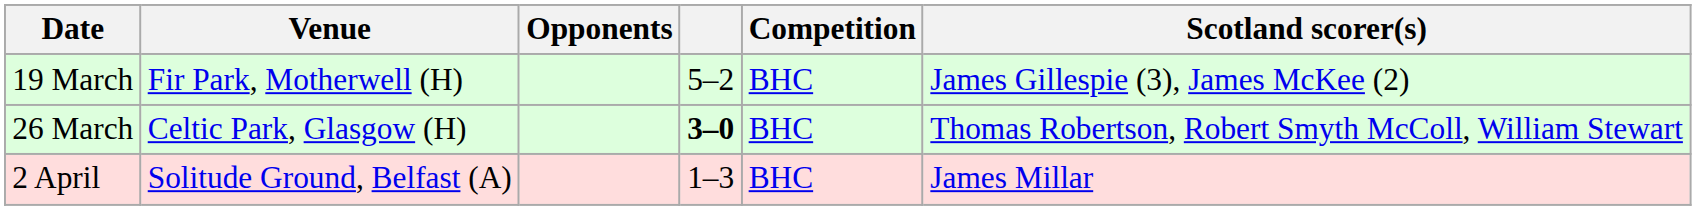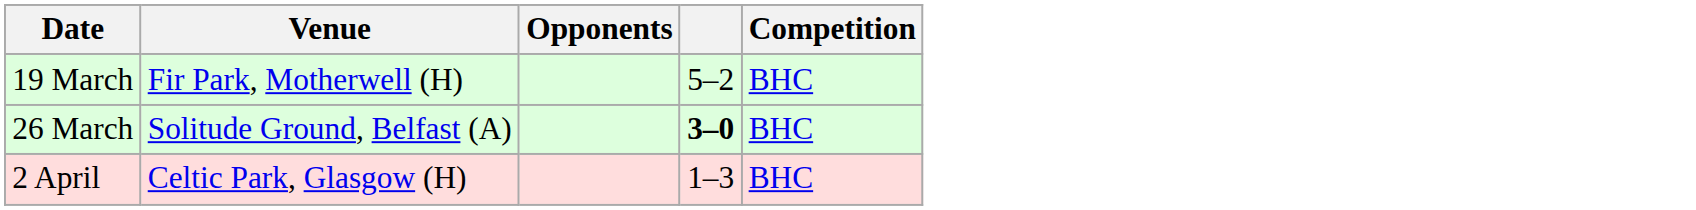- column: Scotland scorer(s) | James Gillespie (3), James McKee (2) | Thomas Robertson, Robert Smyth McColl, William Stewart | James Millar
26 March | Venue: Celtic Park, Glasgow (H) -> Solitude Ground, Belfast (A)
2 April | Venue: Solitude Ground, Belfast (A) -> Celtic Park, Glasgow (H)
